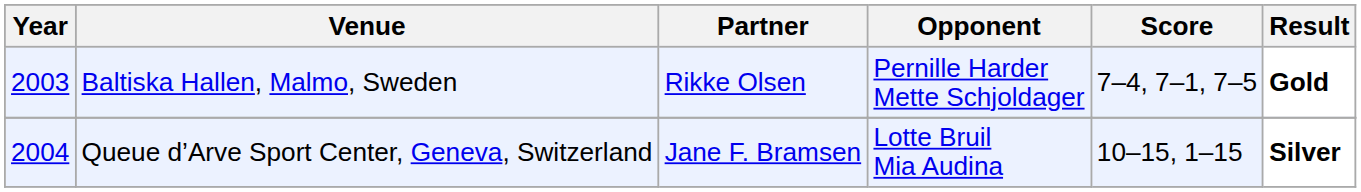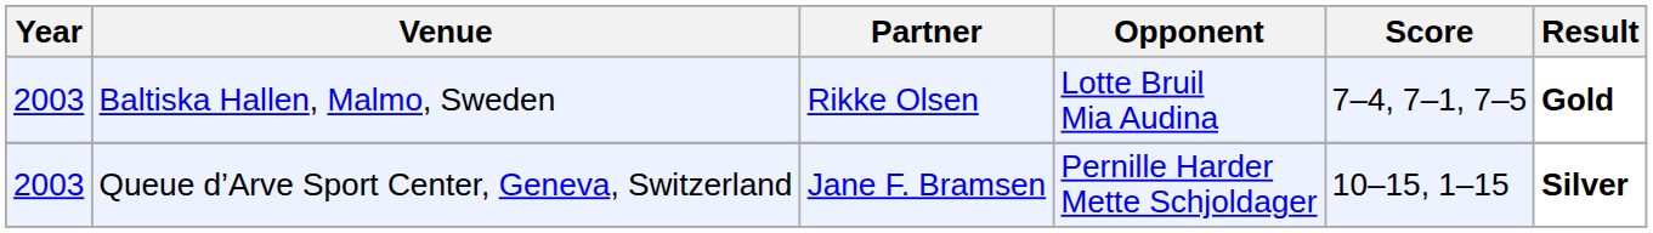Baltiska Hallen, Malmo, Sweden | Opponent: Pernille Harder Mette Schjoldager -> Lotte Bruil Mia Audina
Queue d’Arve Sport Center, Geneva, Switzerland | Year: 2004 -> 2003
Queue d’Arve Sport Center, Geneva, Switzerland | Opponent: Lotte Bruil Mia Audina -> Pernille Harder Mette Schjoldager
